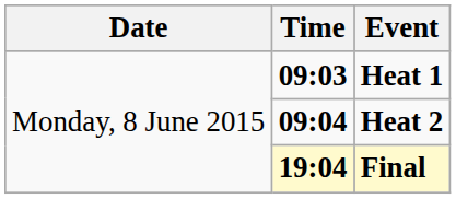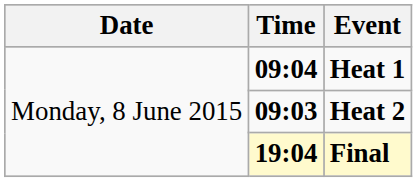Heat 1 | Time: 09:03 -> 09:04
Heat 2 | Time: 09:04 -> 09:03
